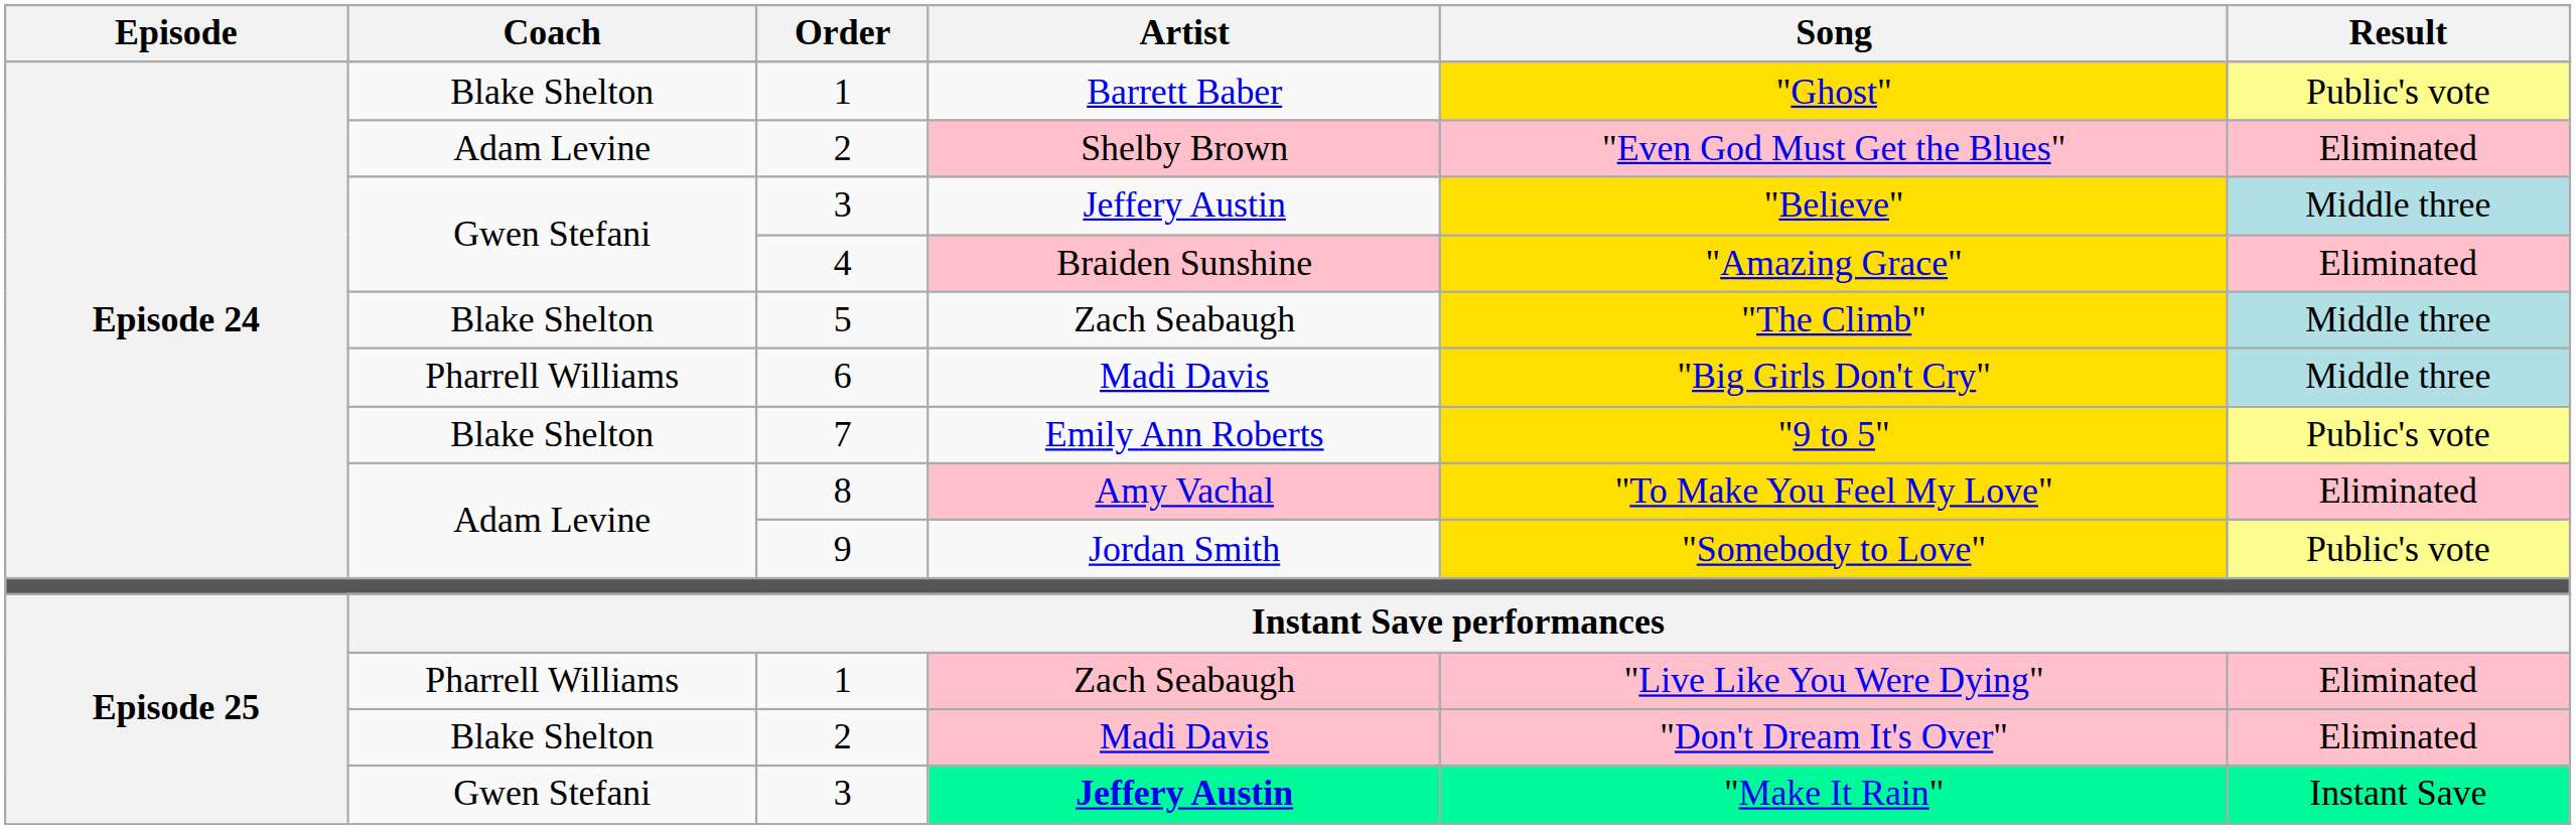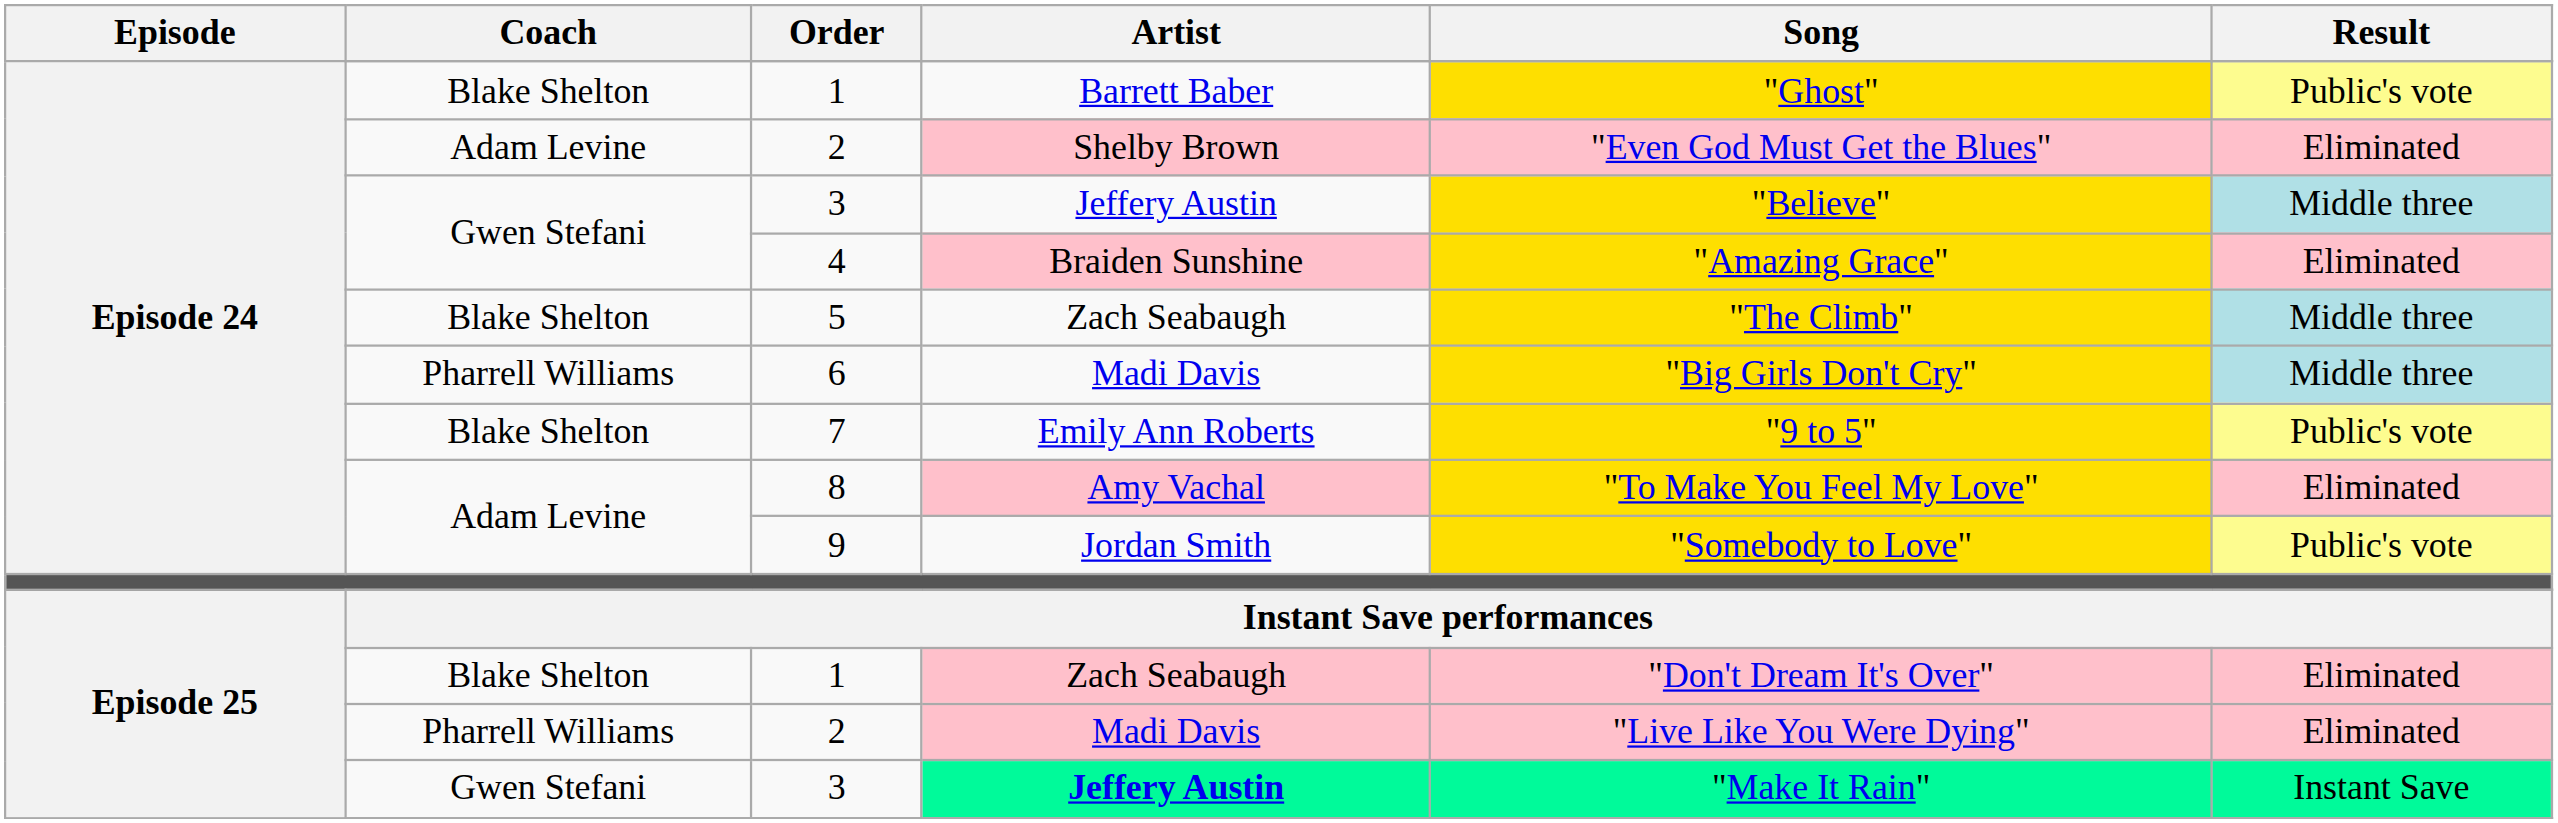Episode 25 / 1 | Coach: Pharrell Williams -> Blake Shelton
Episode 25 / 1 | Song: "Live Like You Were Dying" -> "Don't Dream It's Over"
Episode 25 / 2 | Coach: Blake Shelton -> Pharrell Williams
Episode 25 / 2 | Song: "Don't Dream It's Over" -> "Live Like You Were Dying"
